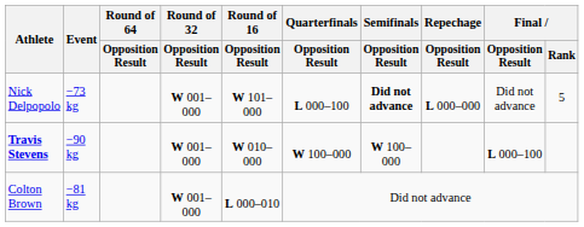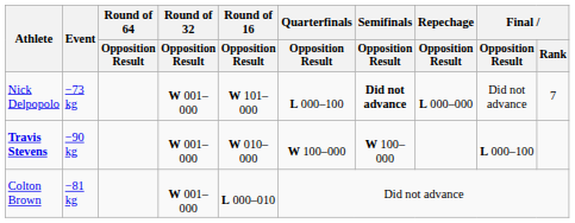Nick Delpopolo | Final / Rank: 5 -> 7
